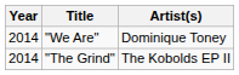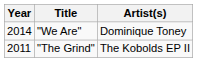"The Grind" | Year: 2014 -> 2011
